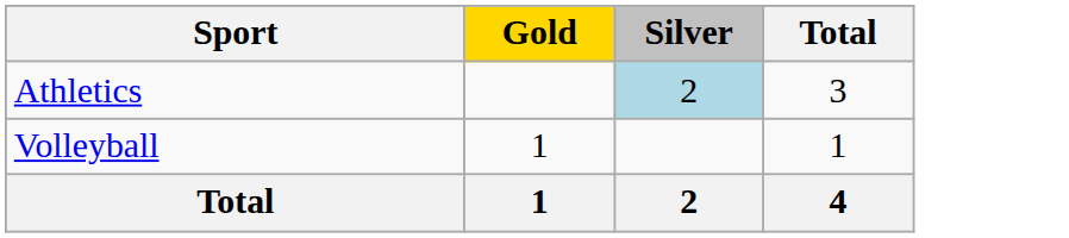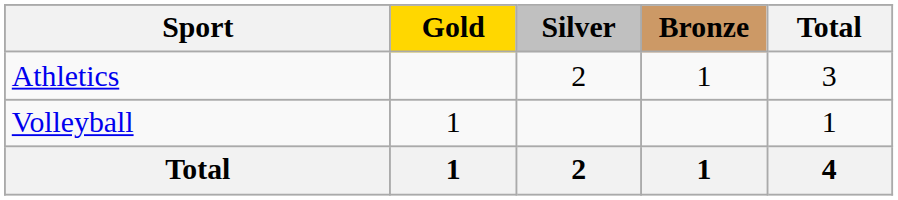+ column: Bronze | 1 | 1
Athletics | Silver: lightblue background -> no background
